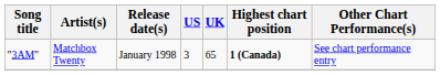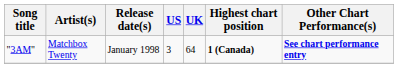"3AM" | UK: 65 -> 64
"3AM" | Other Chart Performance(s): normal -> bold
